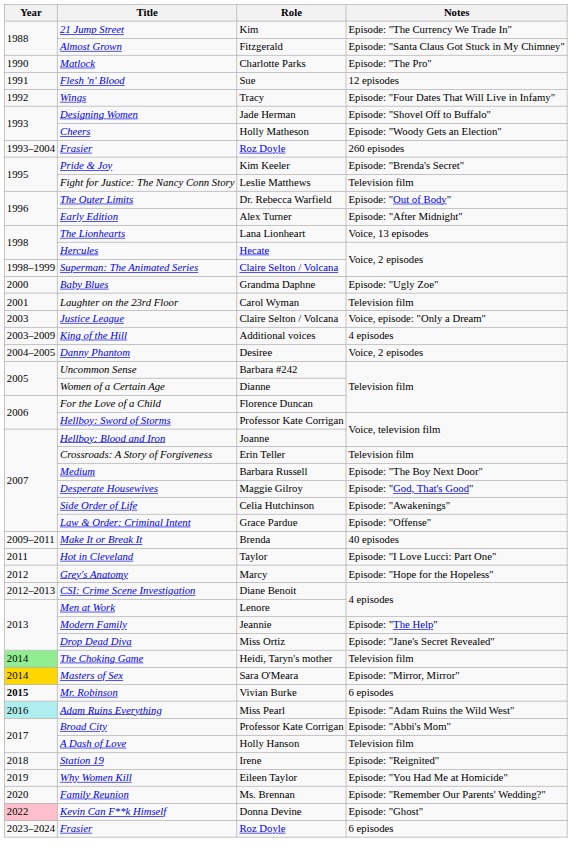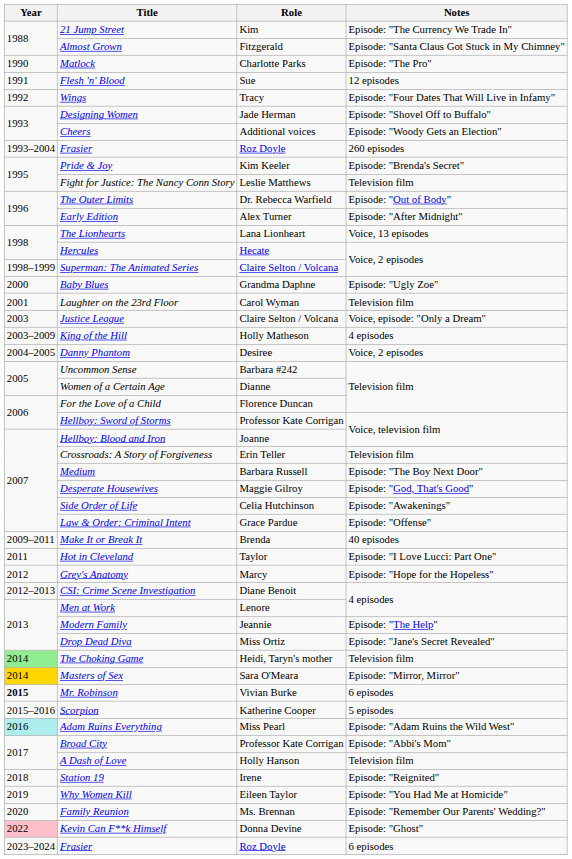Cheers | Role: Holly Matheson -> Additional voices
King of the Hill | Role: Additional voices -> Holly Matheson
+ row: 2015–2016 | Scorpion | Katherine Cooper | 5 episodes
